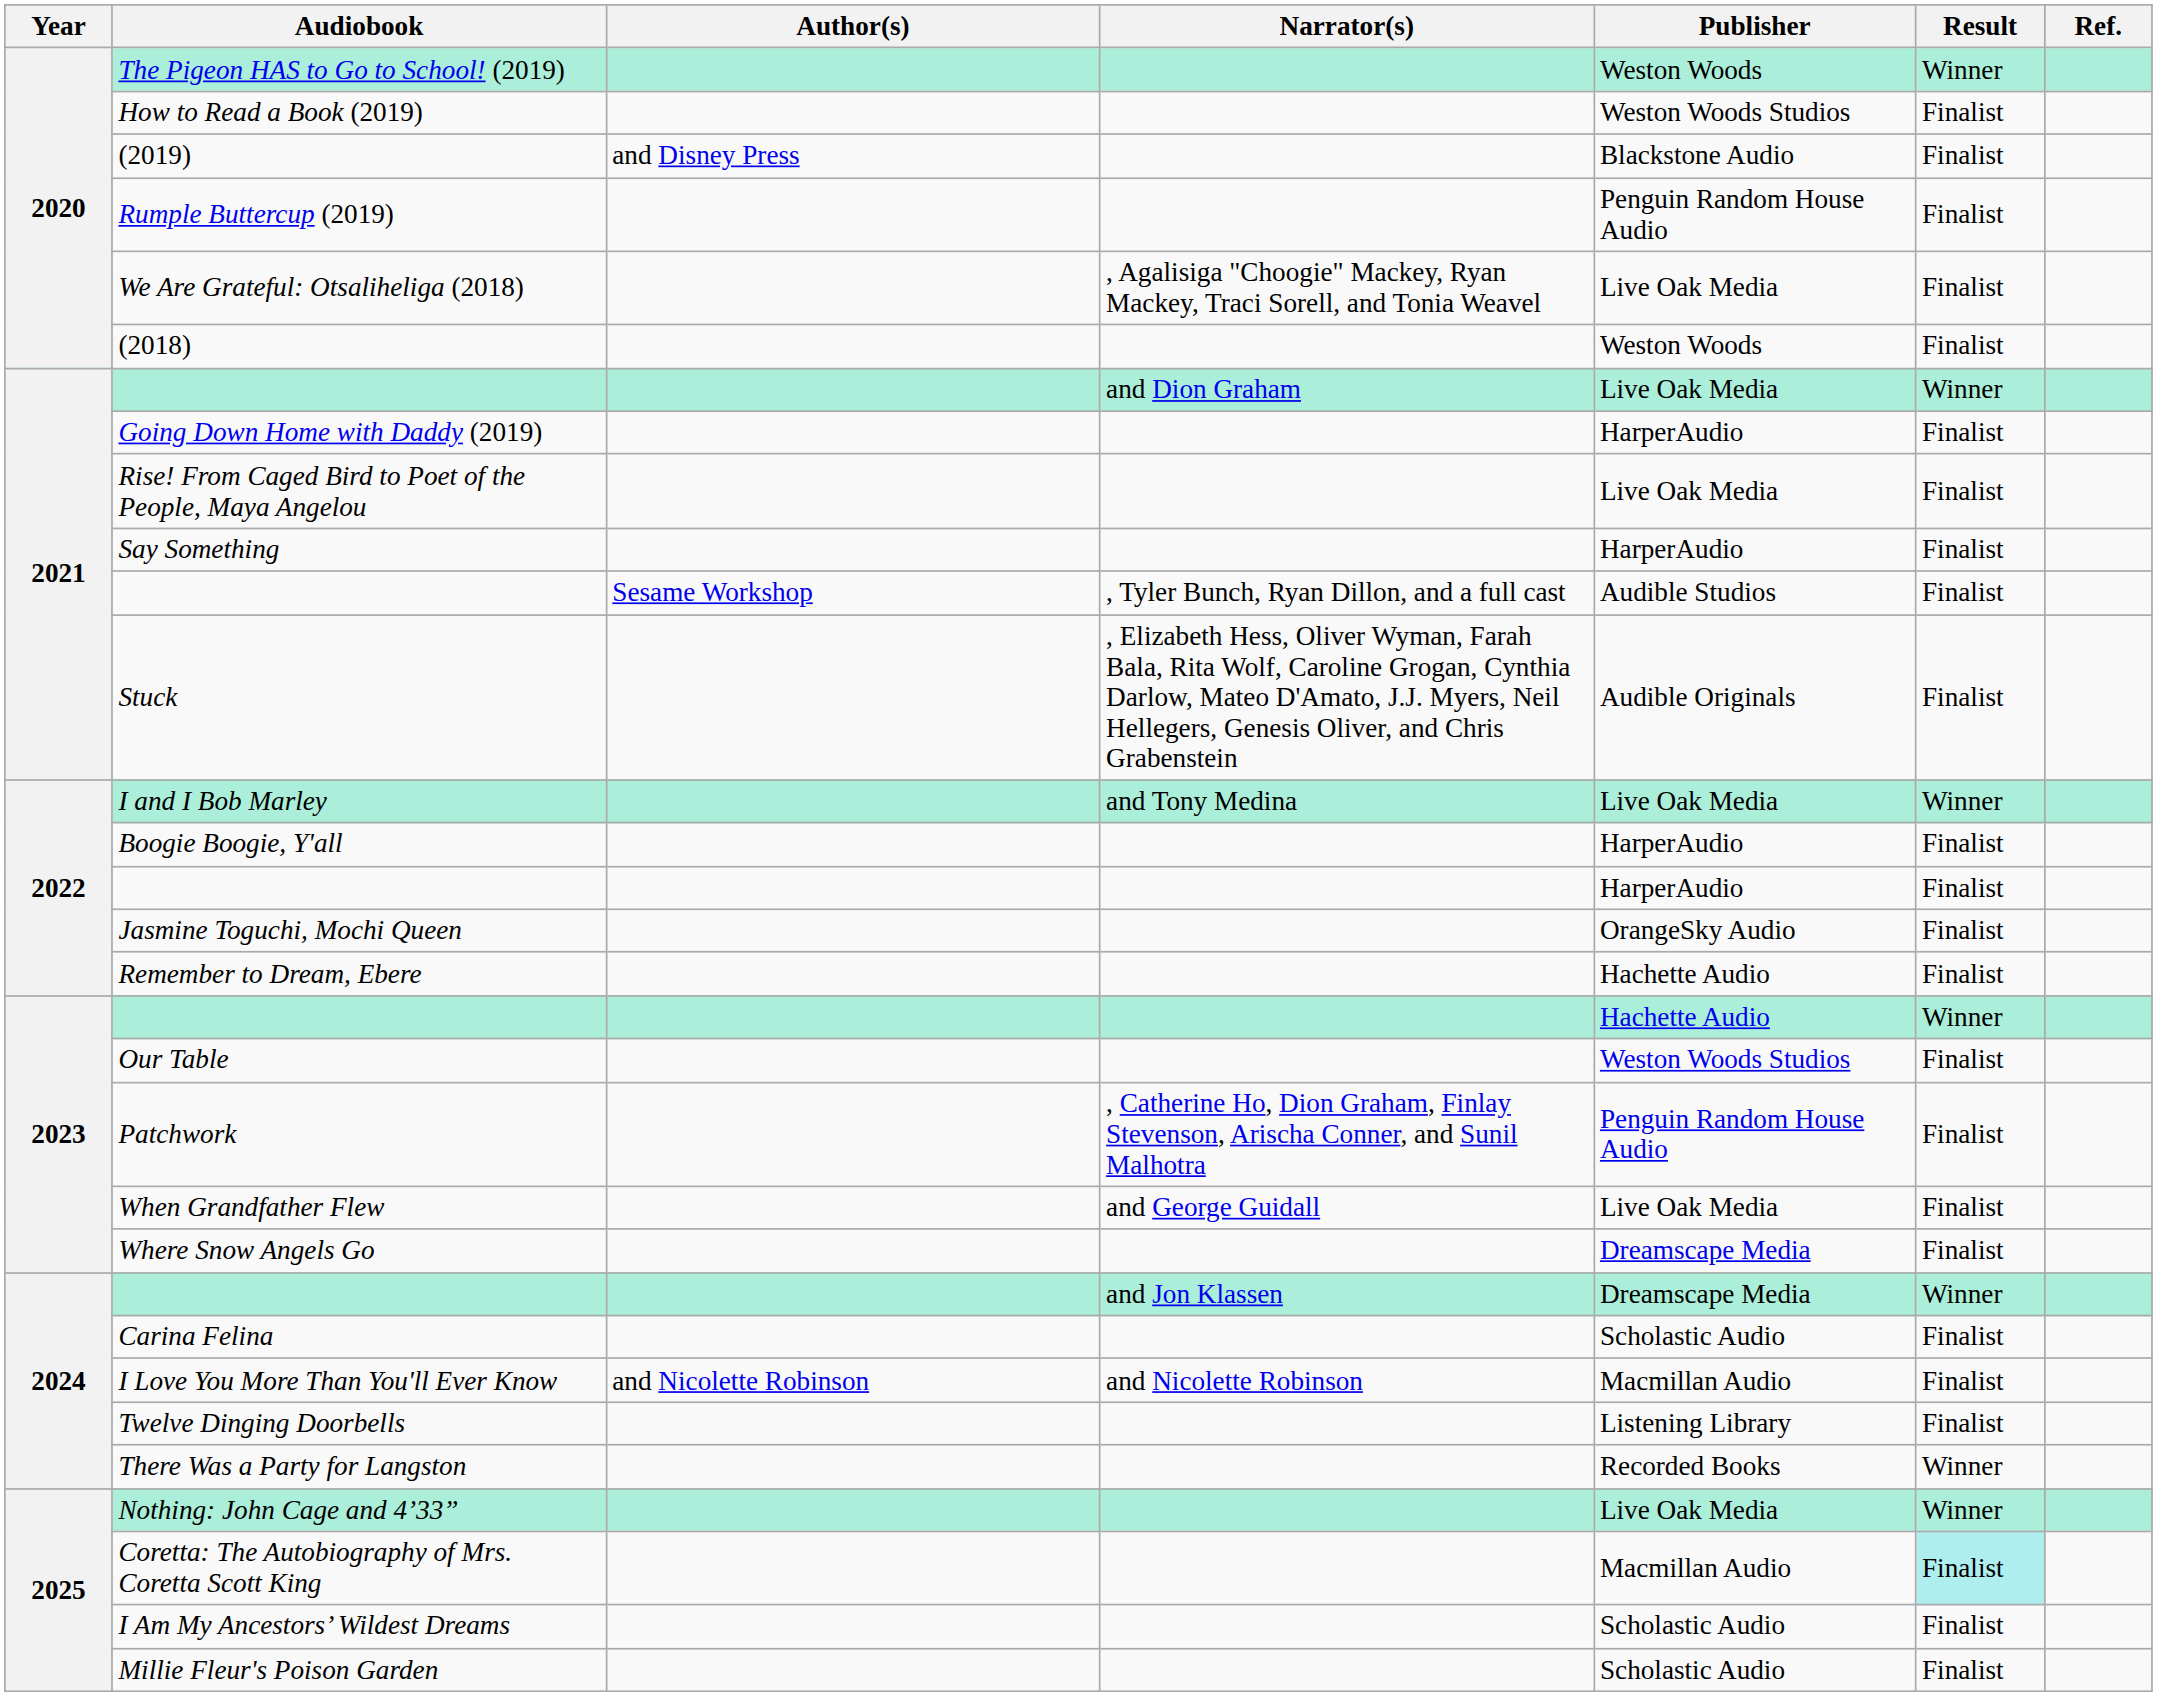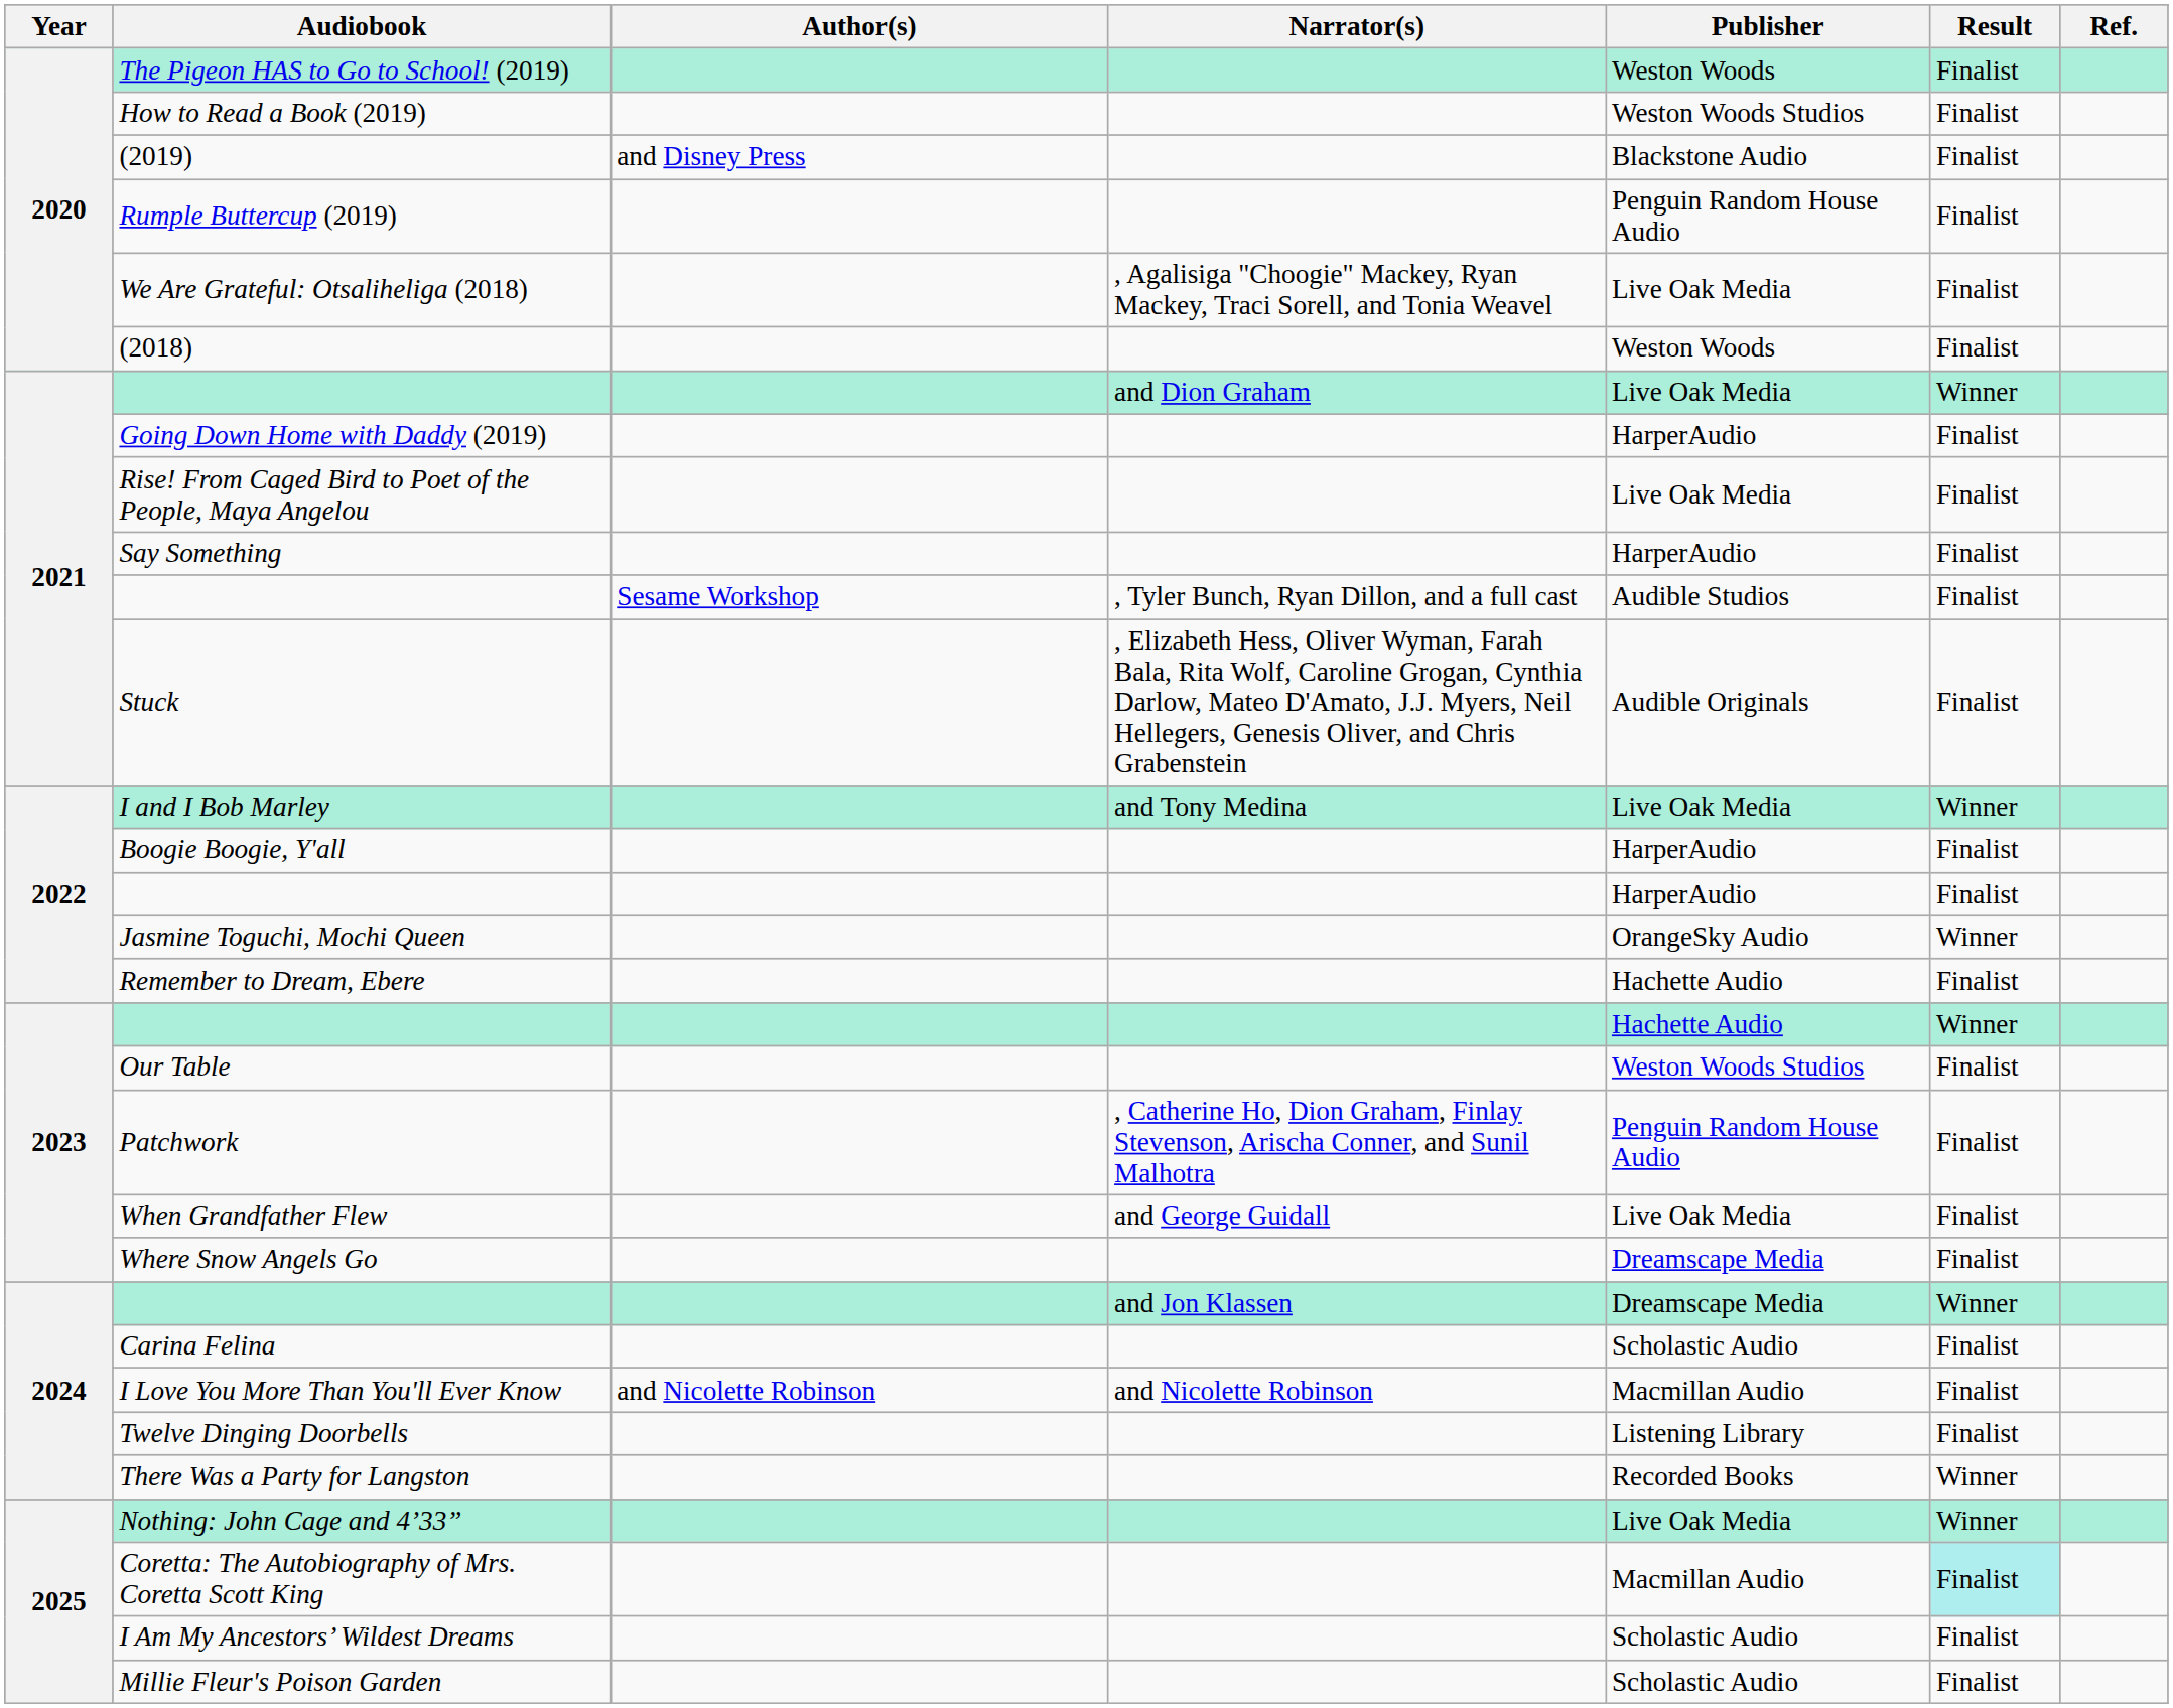The Pigeon HAS to Go to School! (2019) | Result: Winner -> Finalist
Jasmine Toguchi, Mochi Queen | Result: Finalist -> Winner
